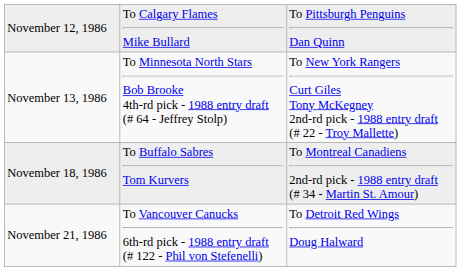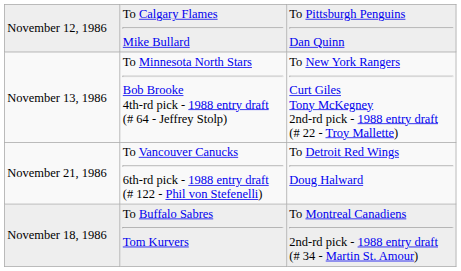rows swapped: November 18, 1986 <-> November 21, 1986
